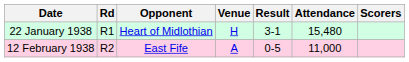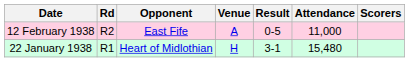rows swapped: 22 January 1938 <-> 12 February 1938
